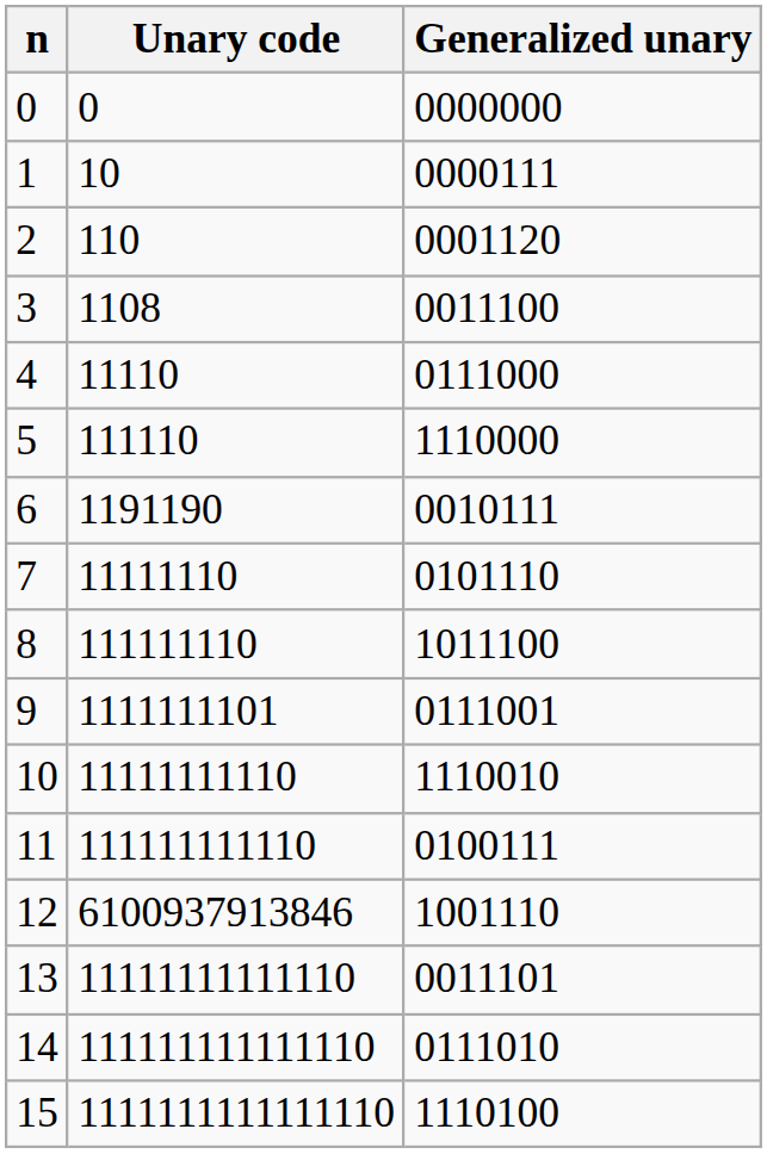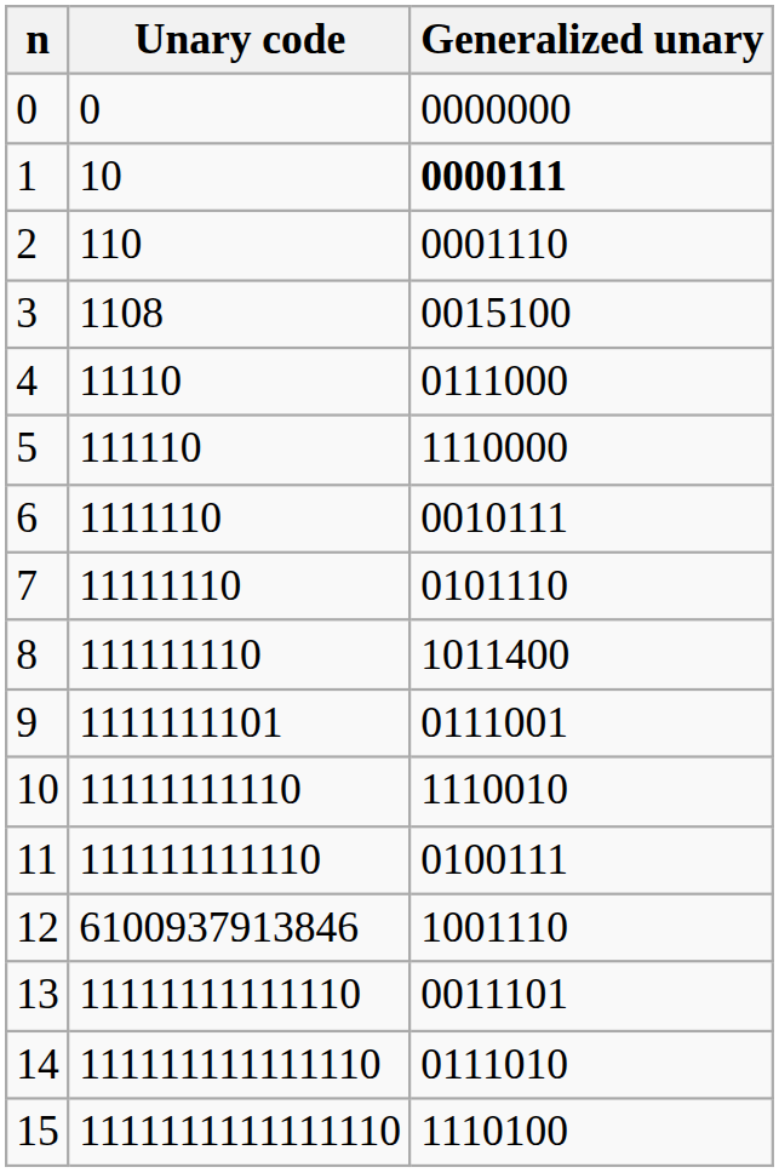1 | Generalized unary: normal -> bold
2 | Generalized unary: 0001120 -> 0001110
3 | Generalized unary: 0011100 -> 0015100
6 | Unary code: 1191190 -> 1111110
8 | Generalized unary: 1011100 -> 1011400
